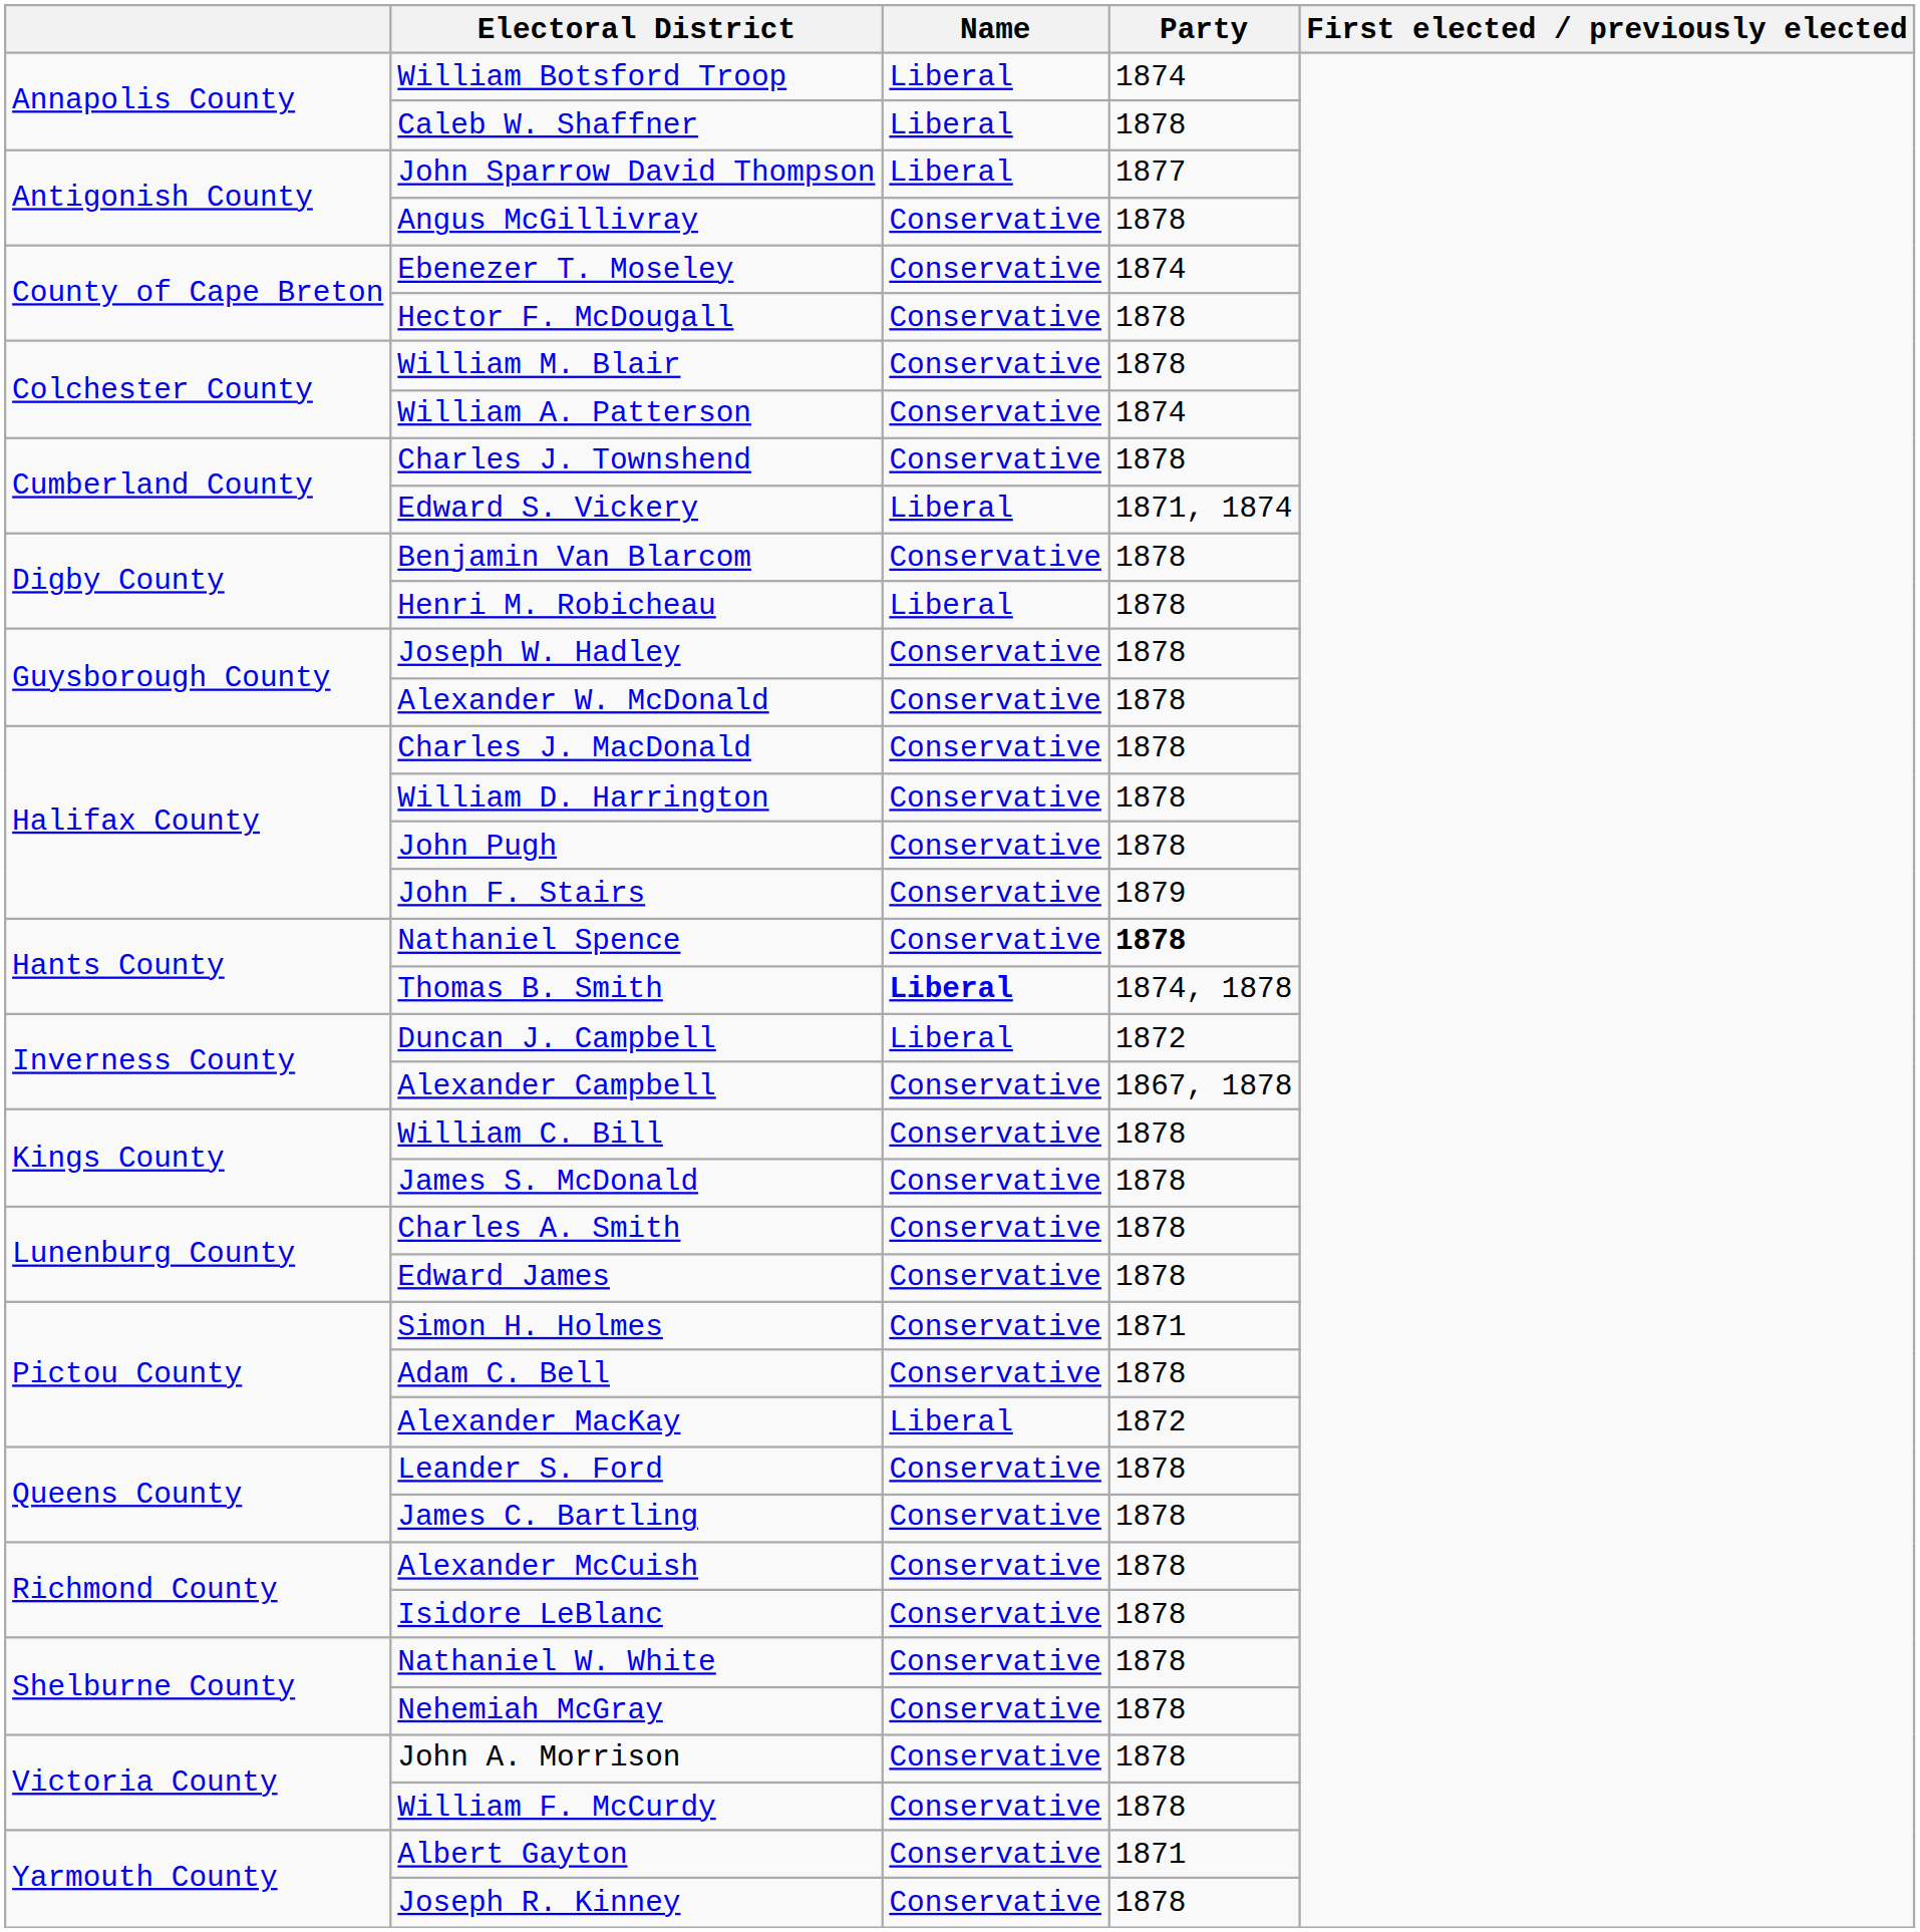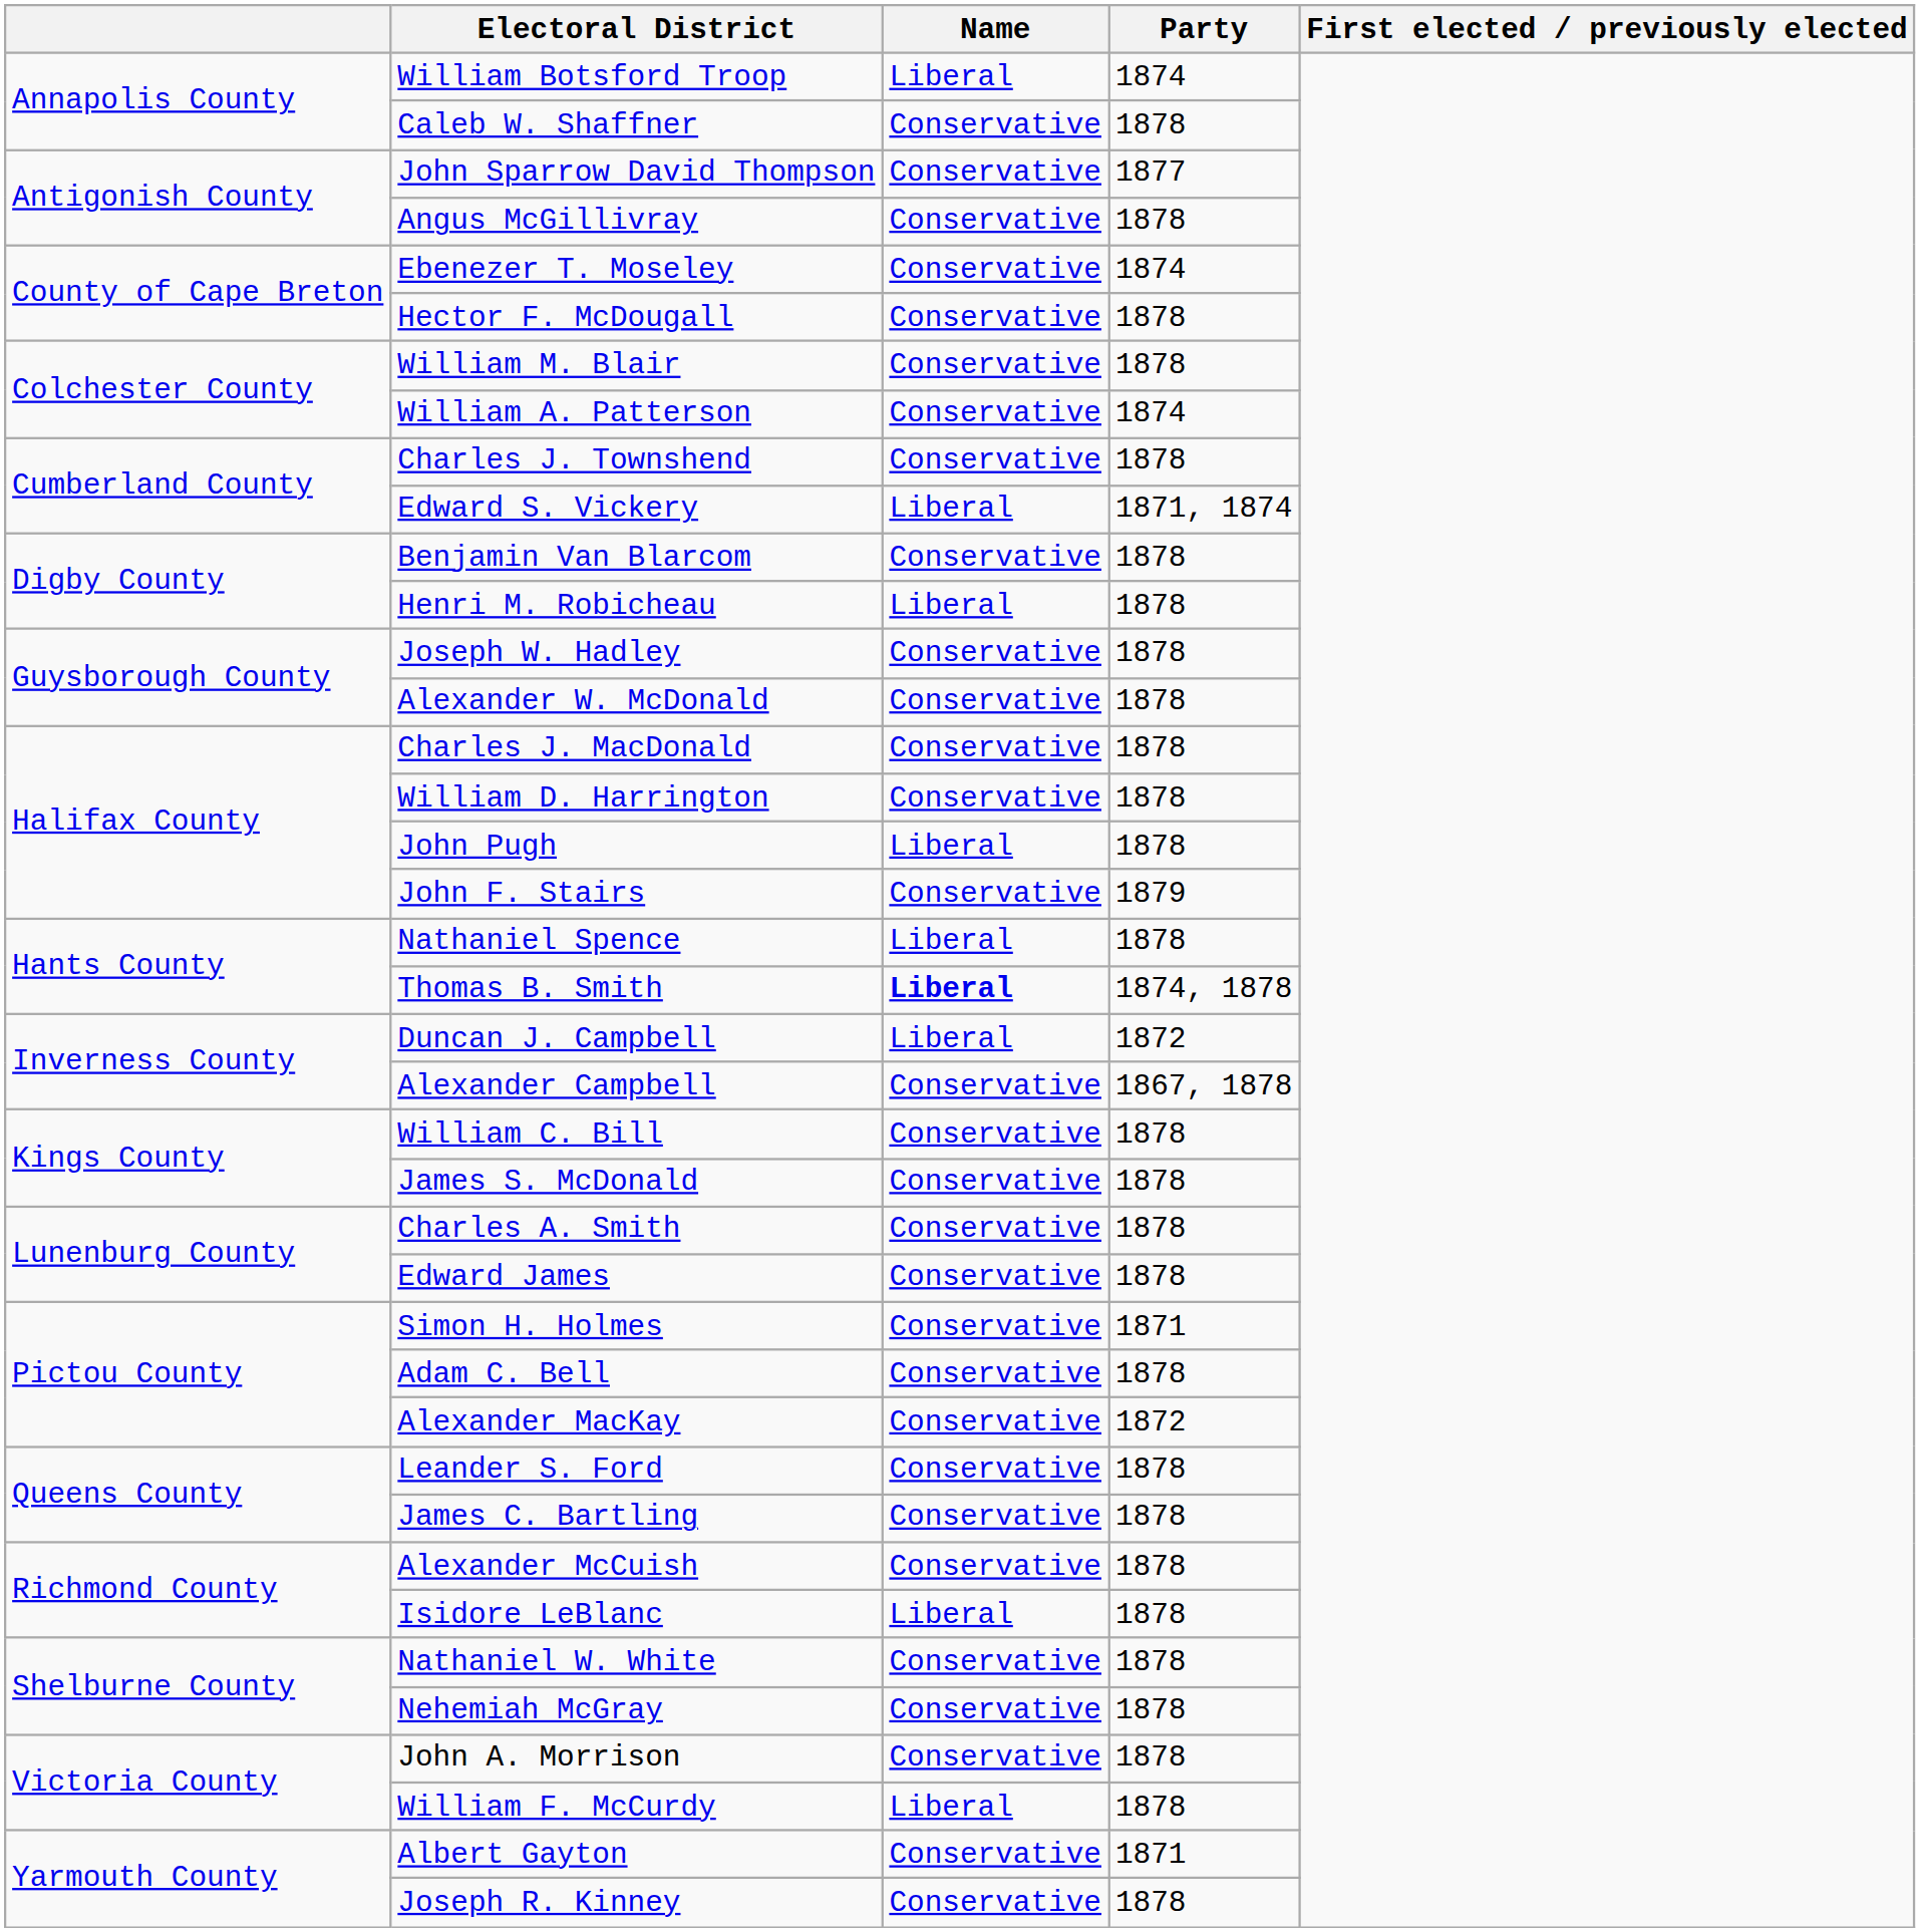Caleb W. Shaffner | Name: Liberal -> Conservative
John Sparrow David Thompson | Name: Liberal -> Conservative
John Pugh | Name: Conservative -> Liberal
Nathaniel Spence | Name: Conservative -> Liberal
Nathaniel Spence | Party: bold -> normal
Alexander MacKay | Name: Liberal -> Conservative
Isidore LeBlanc | Name: Conservative -> Liberal
William F. McCurdy | Name: Conservative -> Liberal
